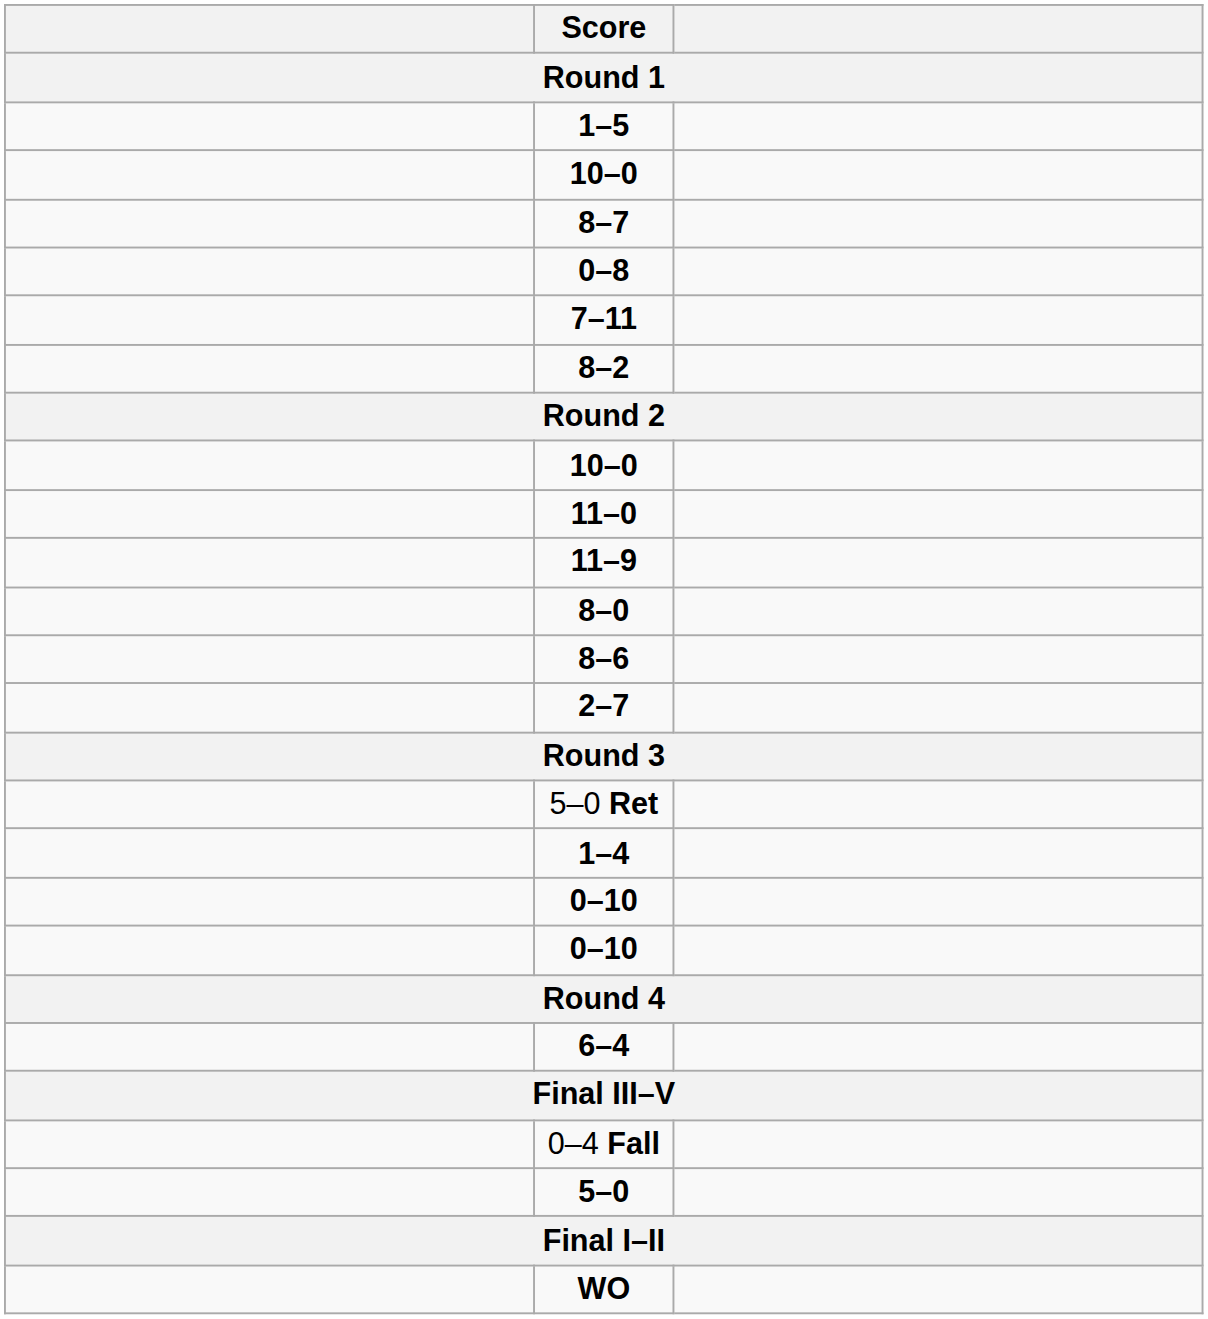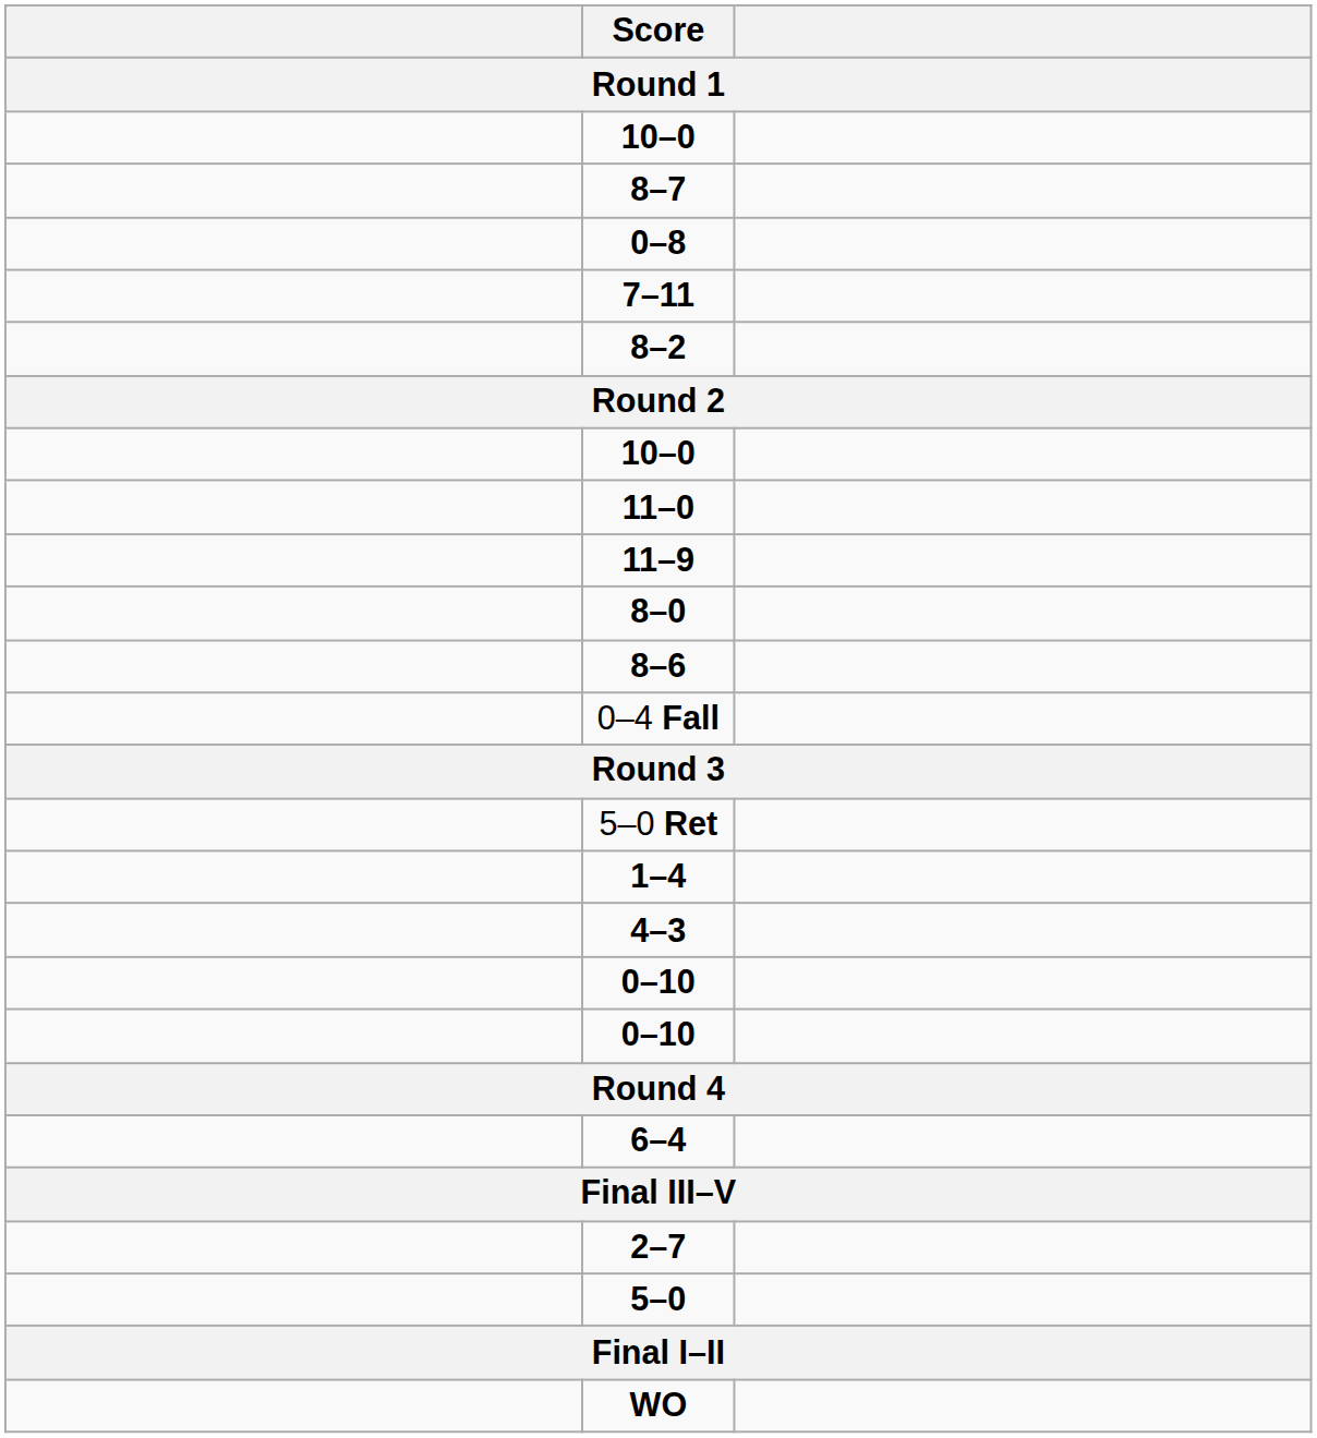- row: 1–5
rows swapped: 2–7 <-> 0–4 Fall
+ row: 4–3
